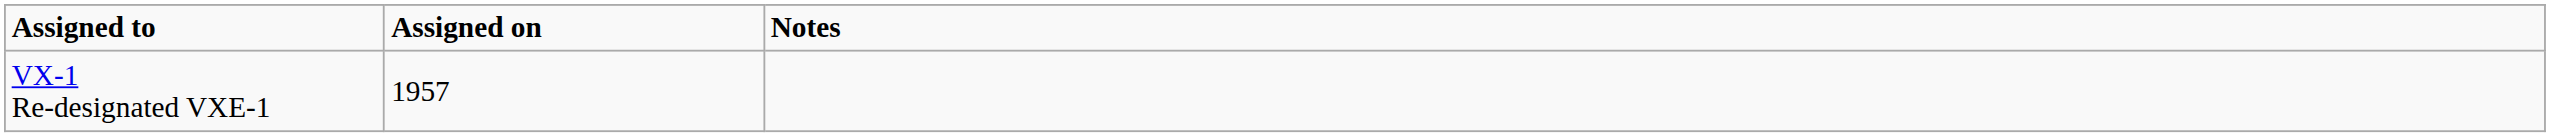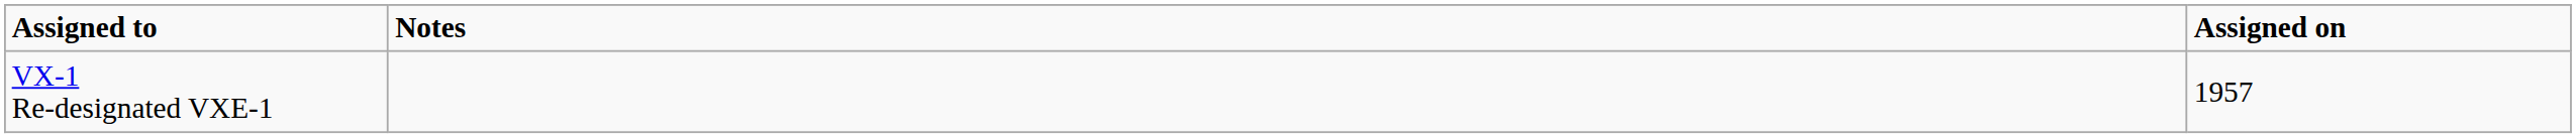columns swapped: Assigned on <-> Notes
